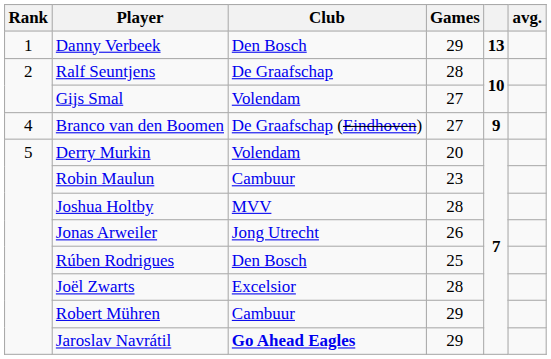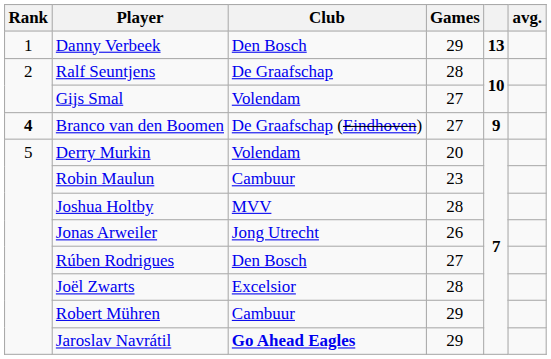Branco van den Boomen | Rank: normal -> bold
Rúben Rodrigues | Games: 25 -> 27
